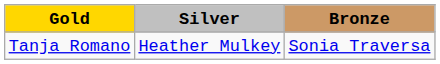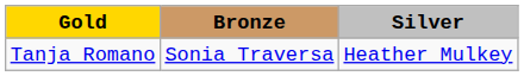columns swapped: Silver <-> Bronze
